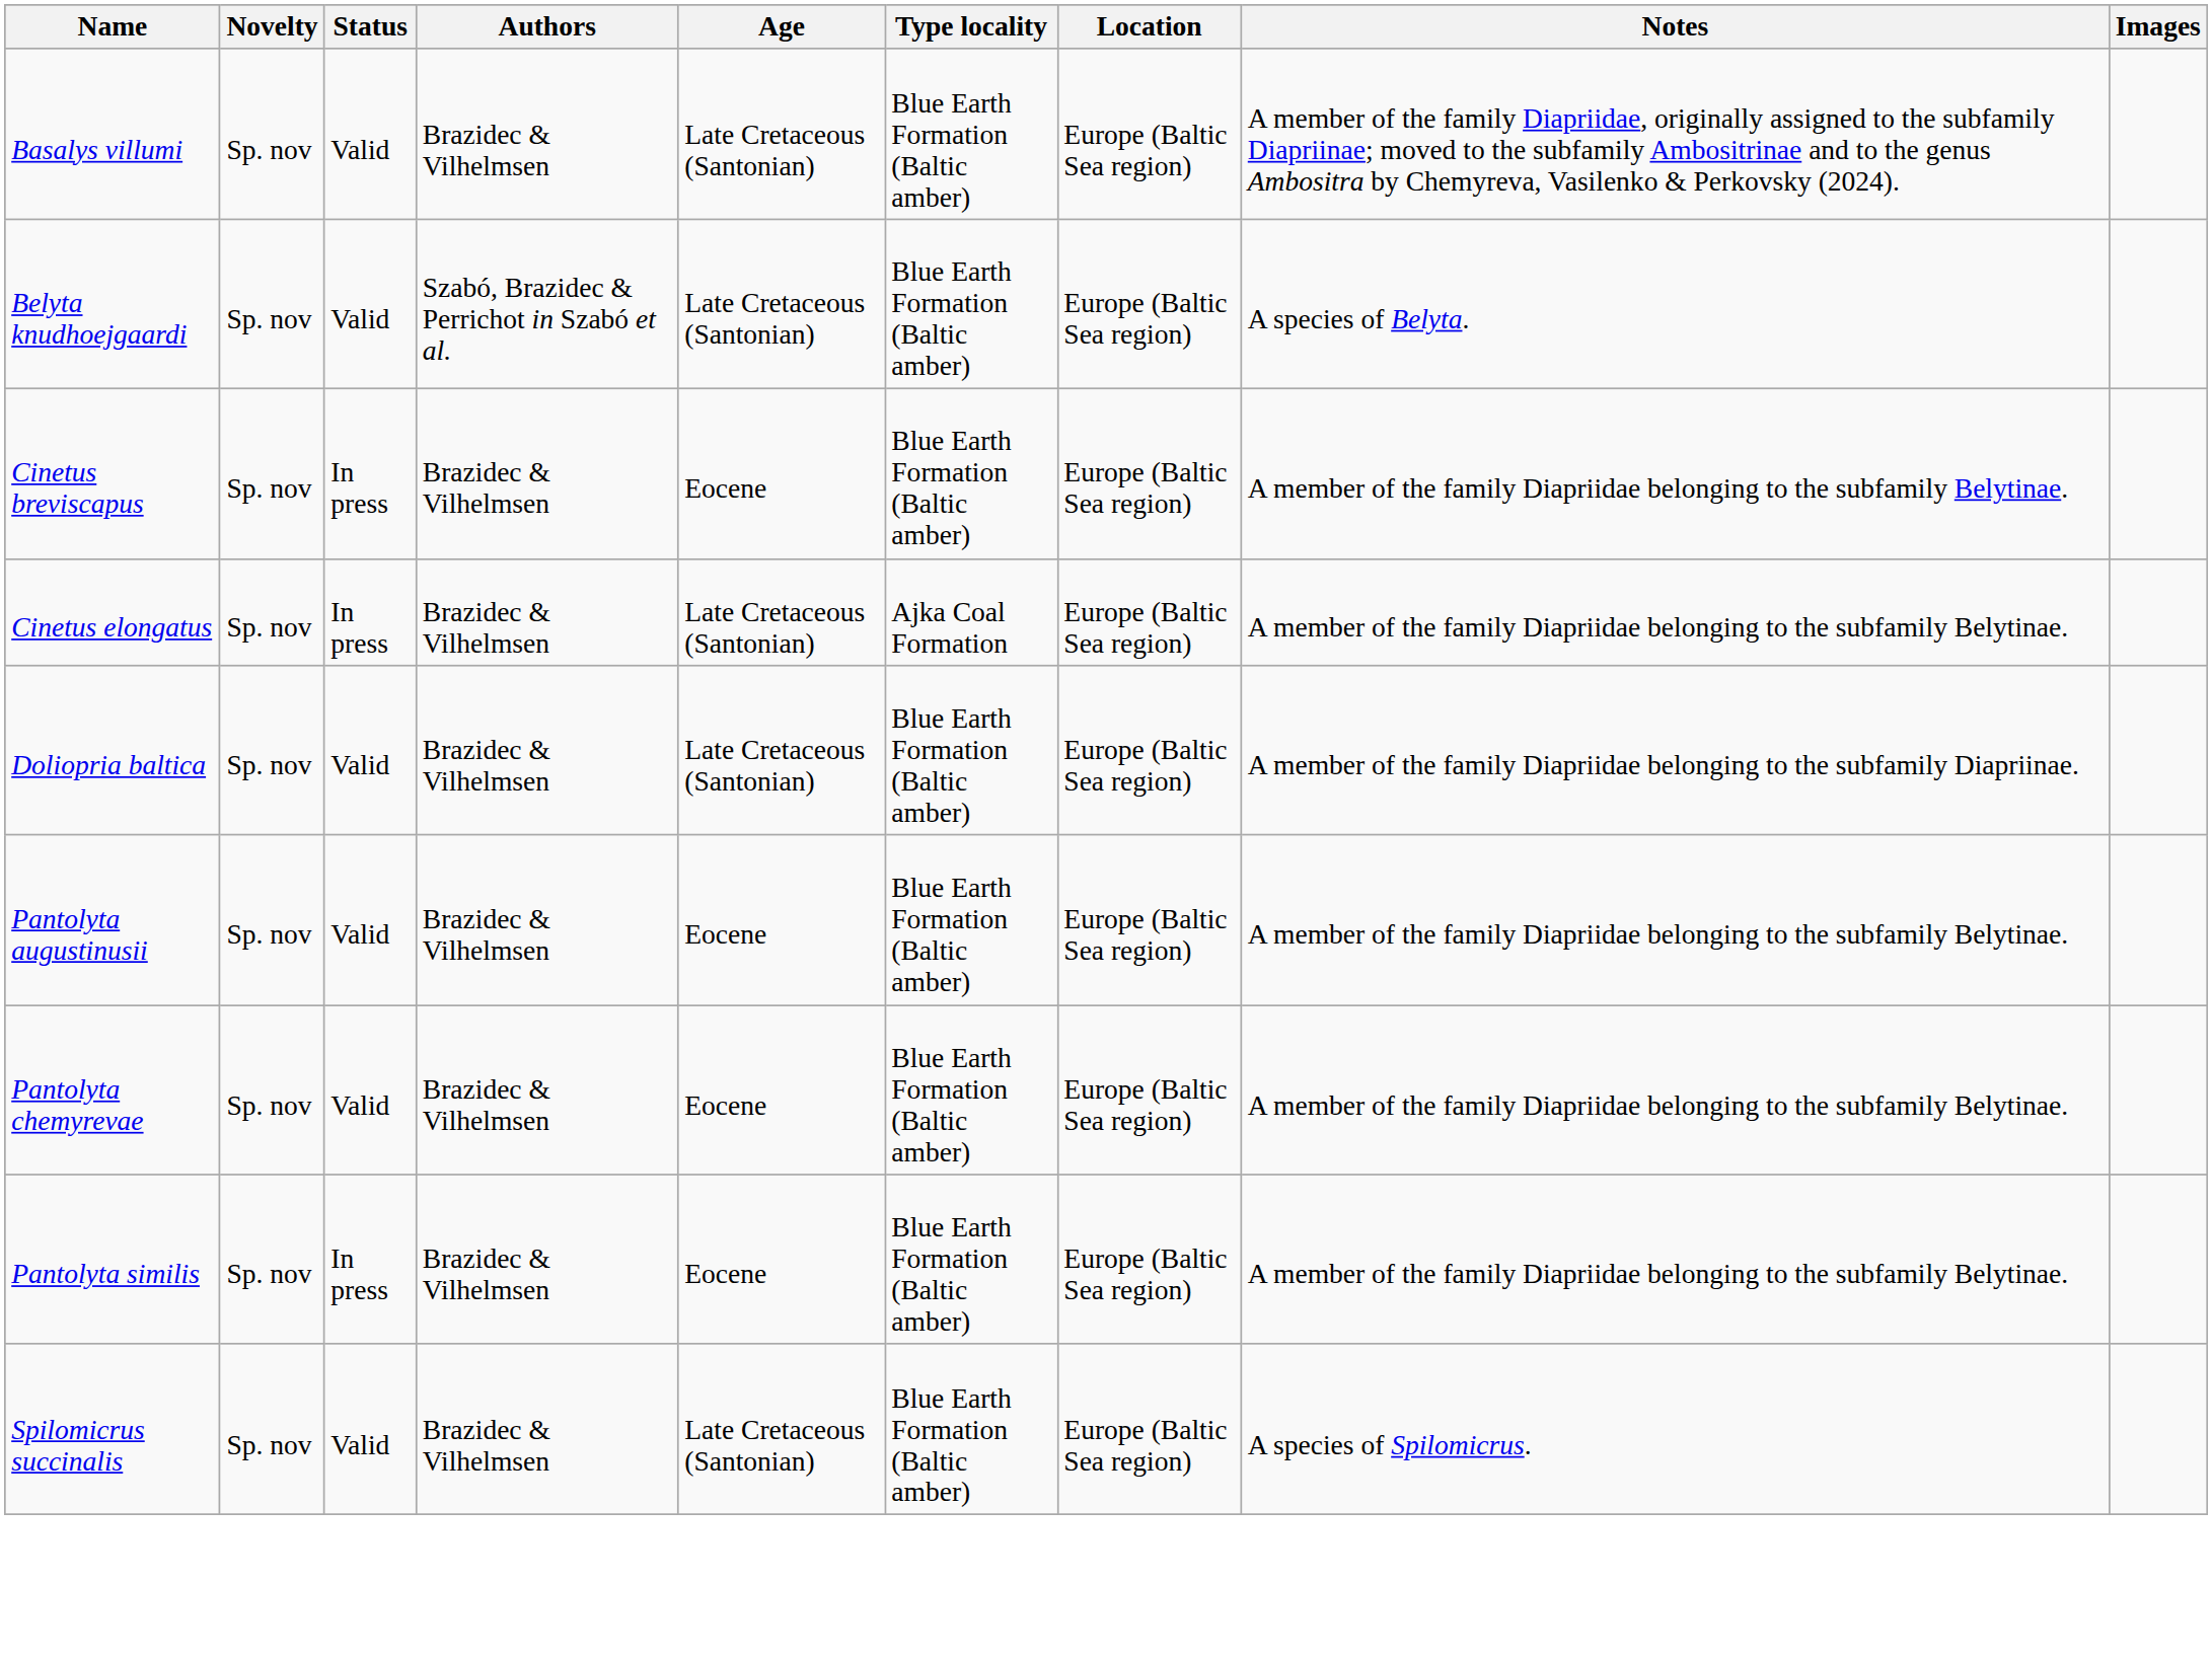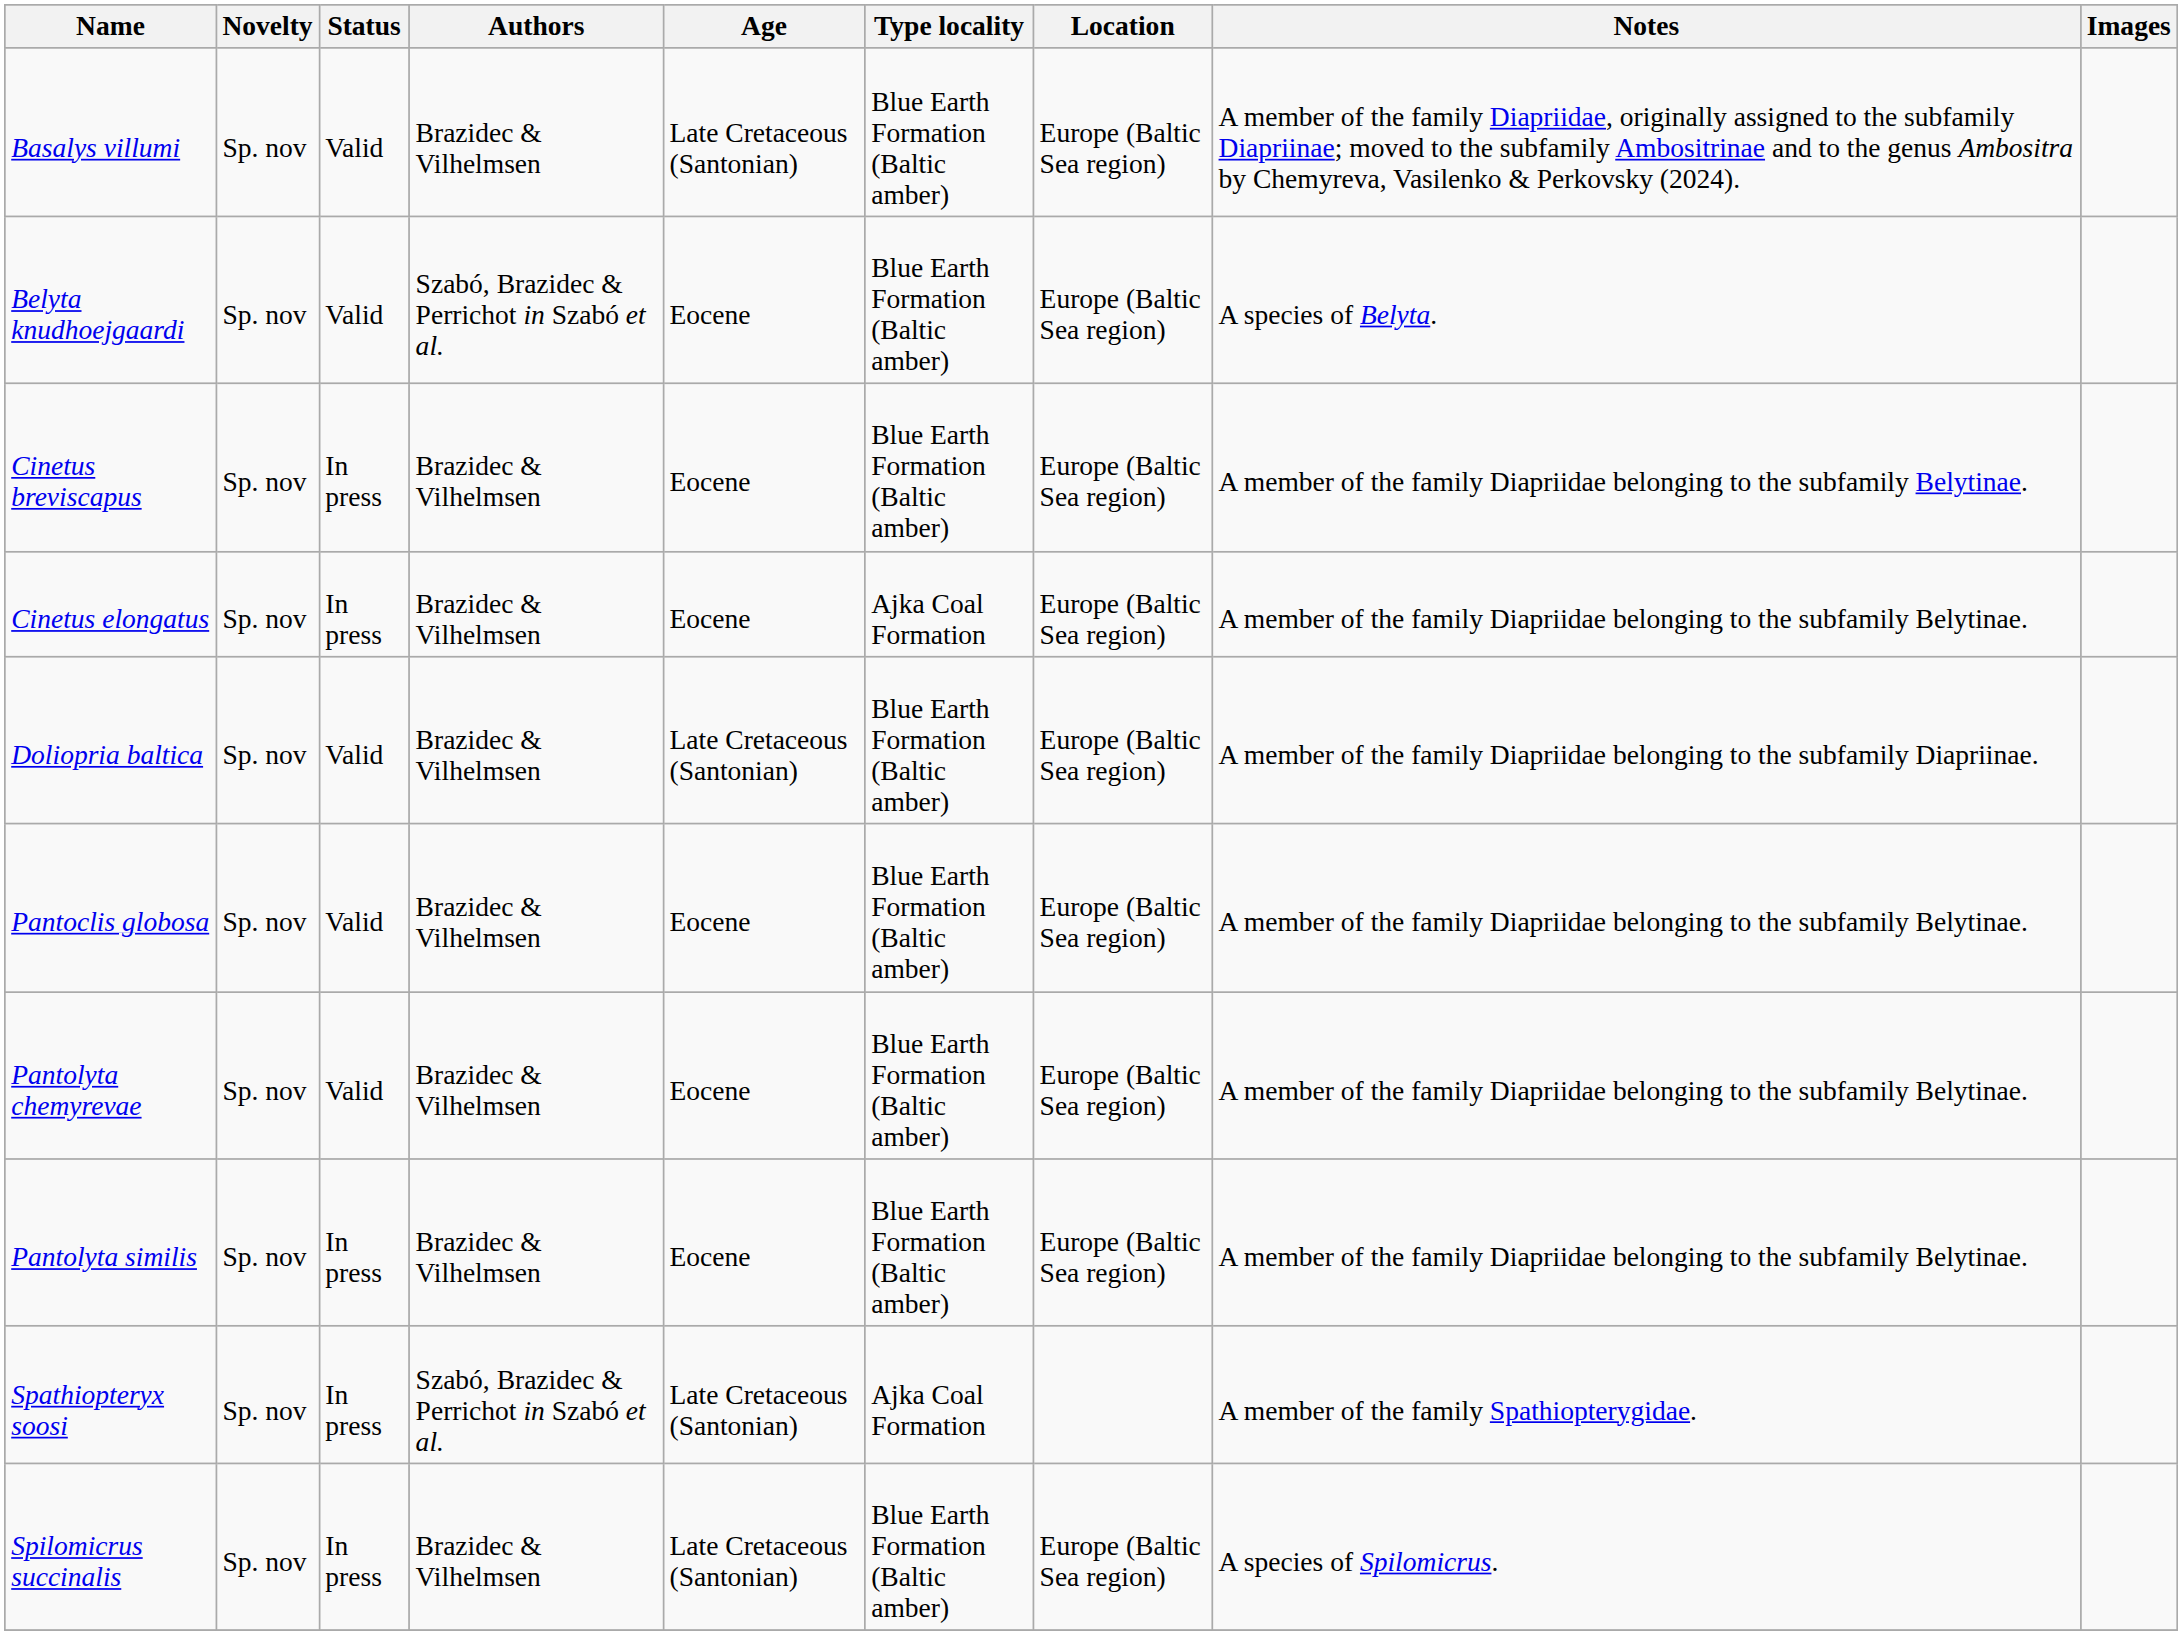Belyta knudhoejgaardi | Age: Late Cretaceous (Santonian) -> Eocene
Cinetus elongatus | Age: Late Cretaceous (Santonian) -> Eocene
+ row: Pantoclis globosa | Sp. nov | Valid | Brazidec & Vilhelmsen | Eocene | Blue Earth Formation (Baltic amber) | Europe (Baltic Sea region) | A member of the family Diapriidae belonging to the subfamily Belytinae.
- row: Pantolyta augustinusii | Sp. nov | Valid | Brazidec & Vilhelmsen | Eocene | Blue Earth Formation (Baltic amber) | Europe (Baltic Sea region) | A member of the family Diapriidae belonging to the subfamily Belytinae.
+ row: Spathiopteryx soosi | Sp. nov | In press | Szabó, Brazidec & Perrichot in Szabó et al. | Late Cretaceous (Santonian) | Ajka Coal Formation | A member of the family Spathiopterygidae.
Spilomicrus succinalis | Status: Valid -> In press
